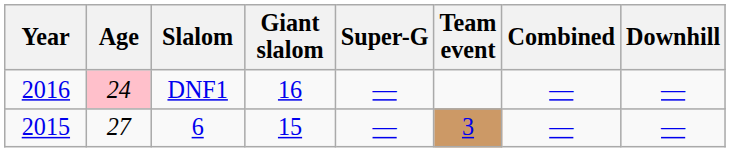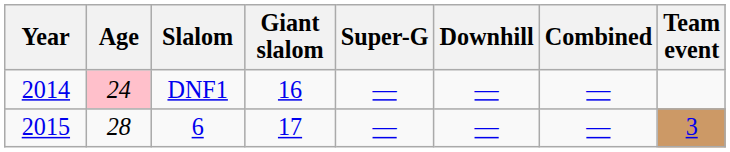columns swapped: Downhill <-> Team event
DNF1 | Year: 2016 -> 2014
6 | Age: 27 -> 28
6 | Giant slalom: 15 -> 17
